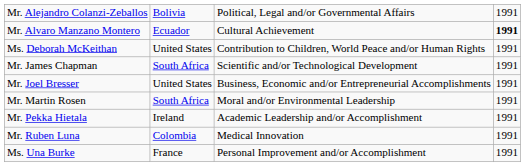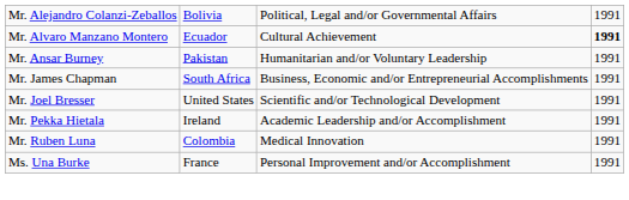+ row: Mr. Ansar Burney | Pakistan | Humanitarian and/or Voluntary Leadership | 1991
- row: Ms. Deborah McKeithan | United States | Contribution to Children, World Peace and/or Human Rights | 1991
Mr. James Chapman | column 3: Scientific and/or Technological Development -> Business, Economic and/or Entrepreneurial Accomplishments
Mr. Joel Bresser | column 3: Business, Economic and/or Entrepreneurial Accomplishments -> Scientific and/or Technological Development
- row: Mr. Martin Rosen | South Africa | Moral and/or Environmental Leadership | 1991
